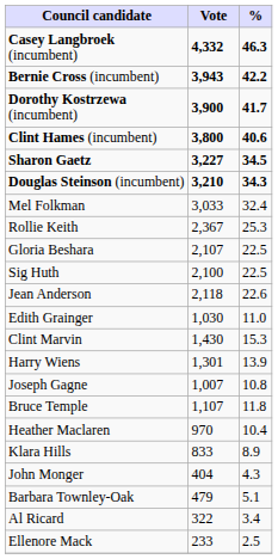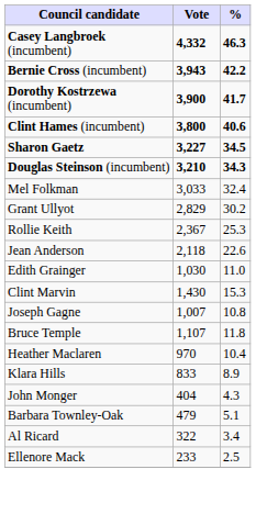+ row: Grant Ullyot | 2,829 | 30.2
- row: Gloria Beshara | 2,107 | 22.5
- row: Sig Huth | 2,100 | 22.5
- row: Harry Wiens | 1,301 | 13.9
